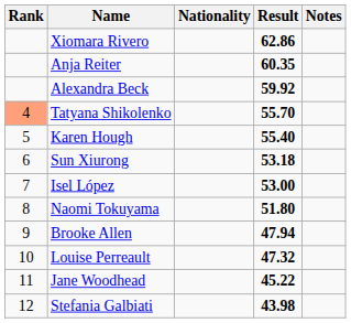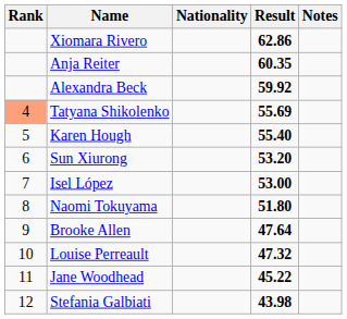Tatyana Shikolenko | Result: 55.70 -> 55.69
Sun Xiurong | Result: 53.18 -> 53.20
Brooke Allen | Result: 47.94 -> 47.64
